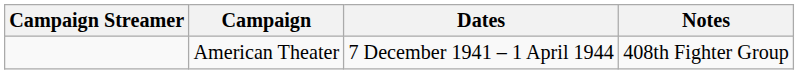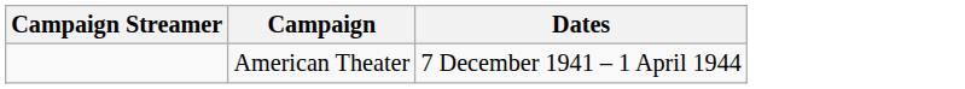- column: Notes | 408th Fighter Group
